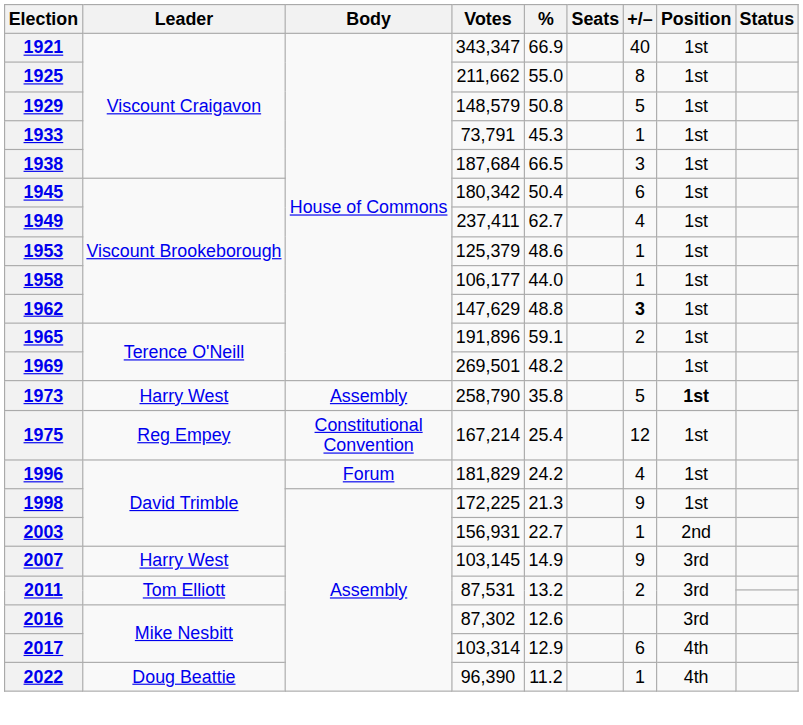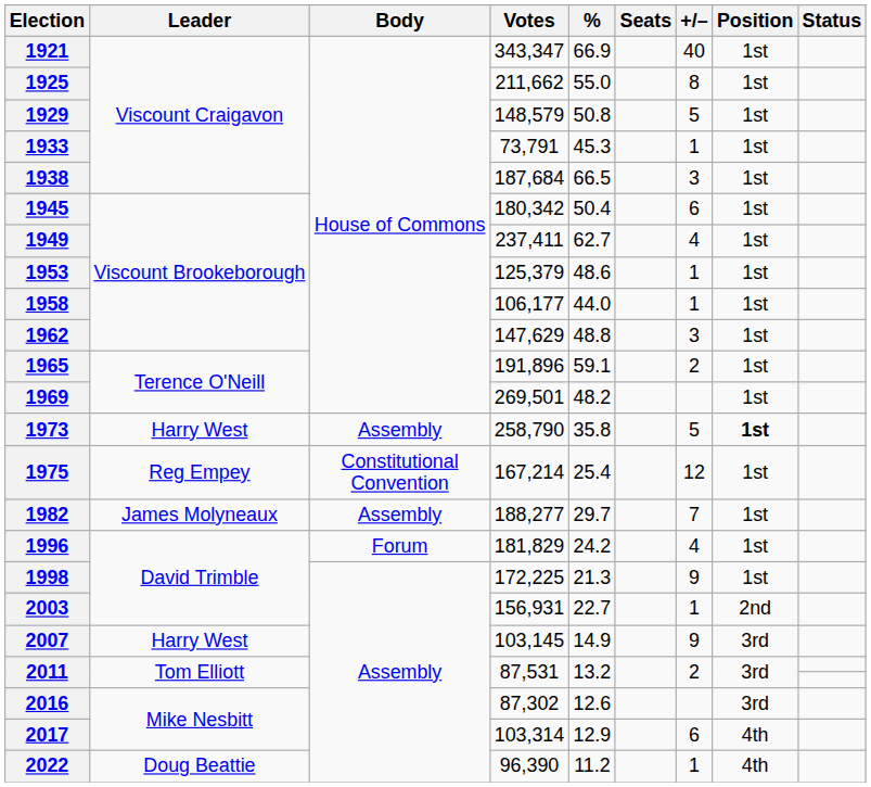1962 | +/–: bold -> normal
+ row: 1982 | James Molyneaux | Assembly | 188,277 | 29.7 | 7 | 1st
